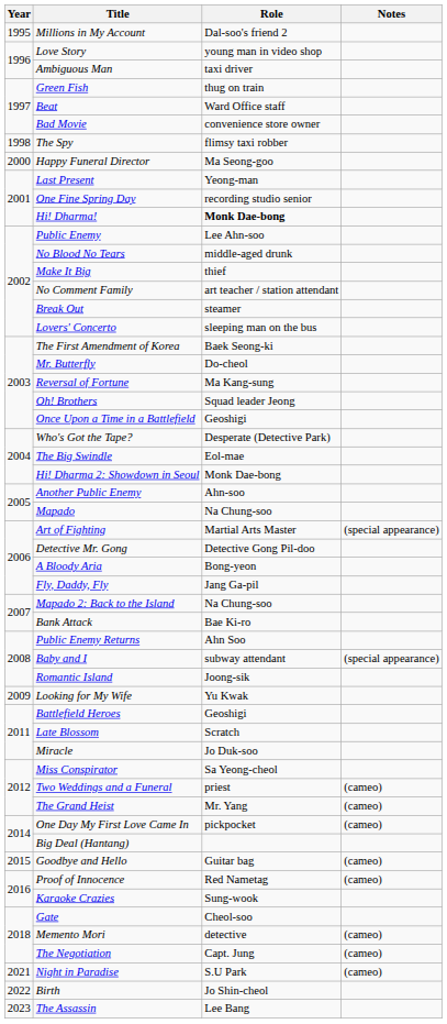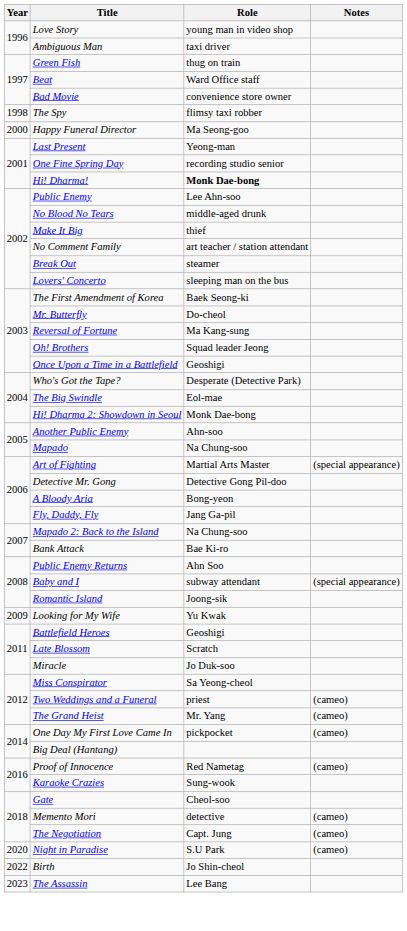- row: 1995 | Millions in My Account | Dal-soo's friend 2
- row: 2015 | Goodbye and Hello | Guitar bag | (cameo)
Night in Paradise | Year: 2021 -> 2020
